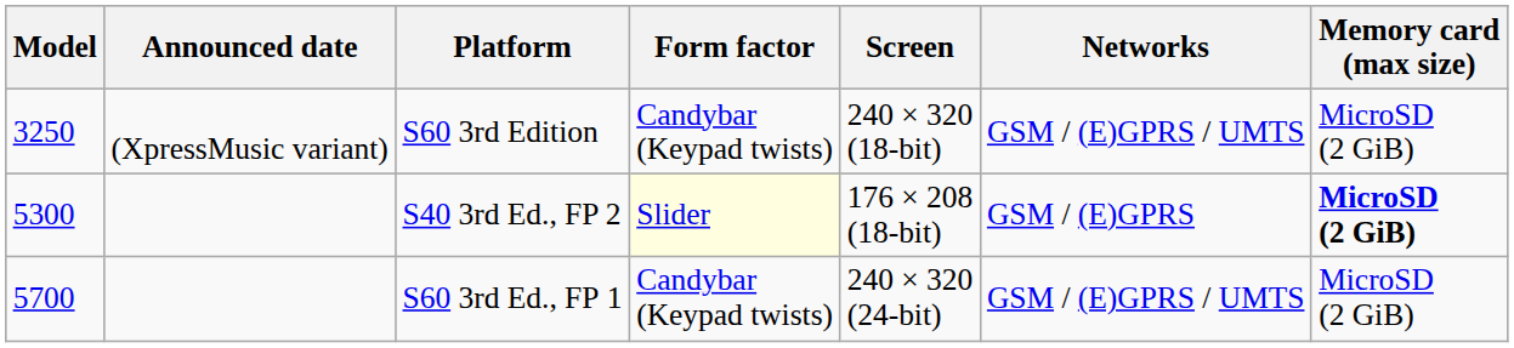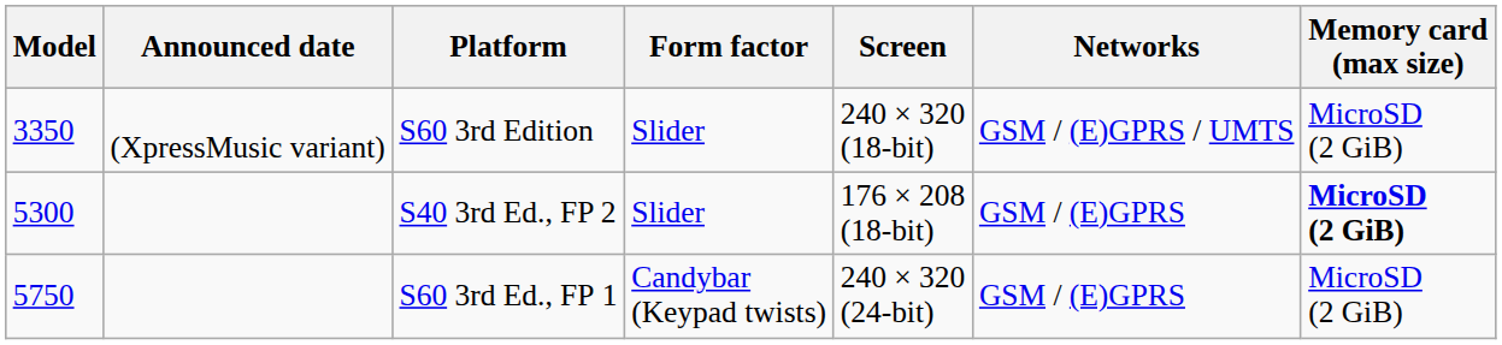S60 3rd Edition | Model: 3250 -> 3350
S60 3rd Edition | Form factor: Candybar (Keypad twists) -> Slider
S40 3rd Ed., FP 2 | Form factor: lightyellow background -> no background
S60 3rd Ed., FP 1 | Model: 5700 -> 5750
S60 3rd Ed., FP 1 | Networks: GSM / (E)GPRS / UMTS -> GSM / (E)GPRS
